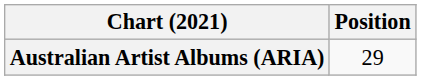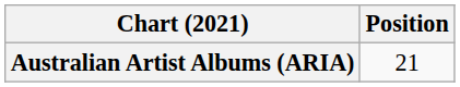Australian Artist Albums (ARIA) | Position: 29 -> 21
